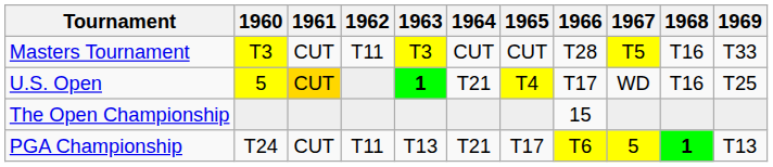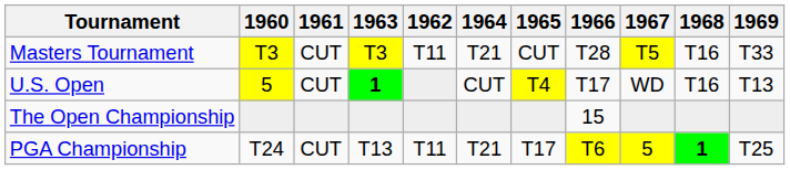columns swapped: 1962 <-> 1963
Masters Tournament | 1964: CUT -> T21
U.S. Open | 1961: gold background -> no background
U.S. Open | 1964: T21 -> CUT
U.S. Open | 1969: T25 -> T13
PGA Championship | 1969: T13 -> T25
